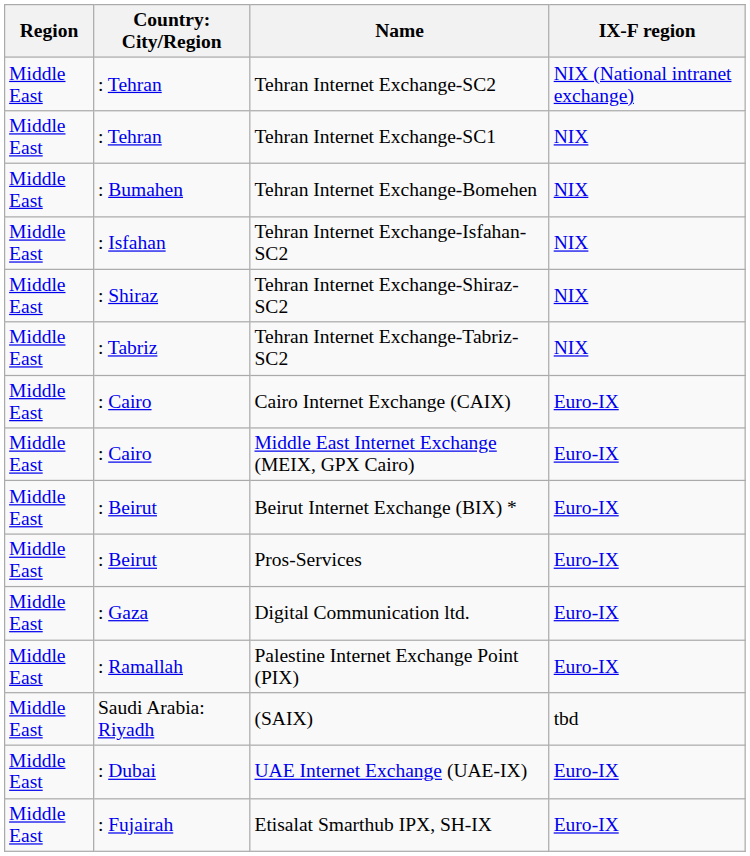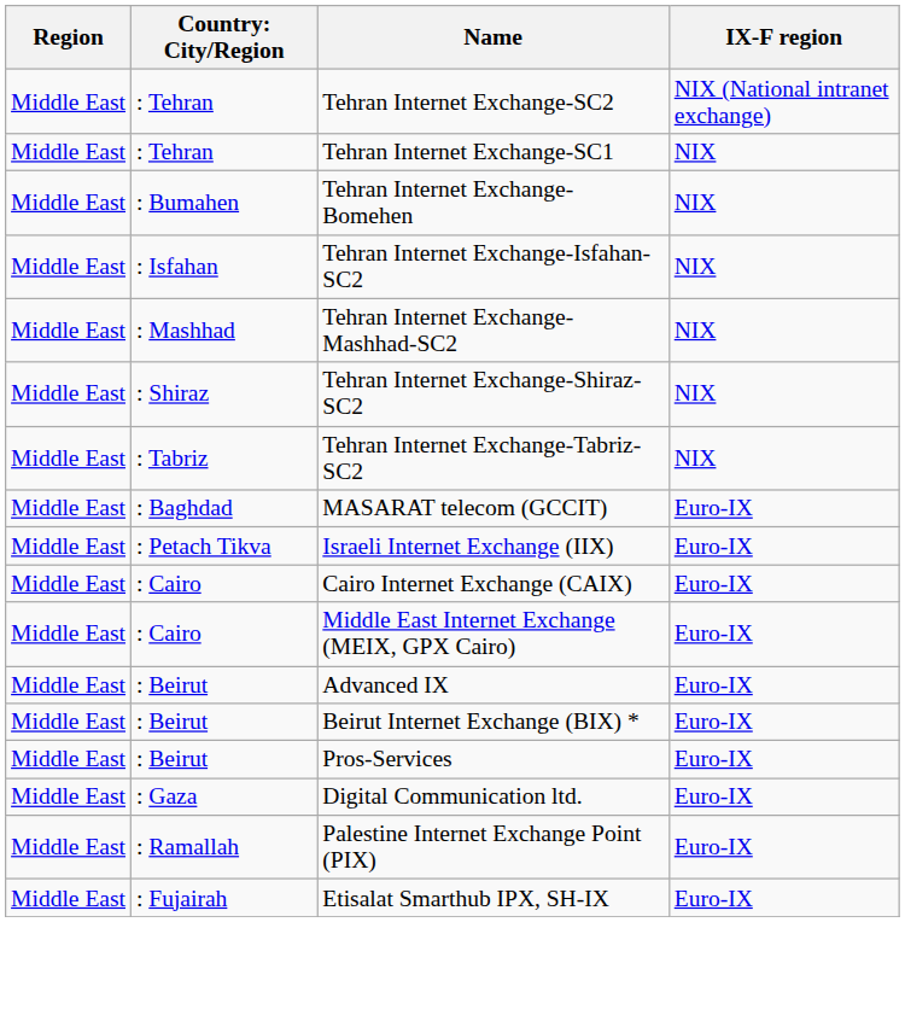+ row: Middle East | : Mashhad | Tehran Internet Exchange-Mashhad-SC2 | NIX
+ row: Middle East | : Baghdad | MASARAT telecom (GCCIT) | Euro-IX
+ row: Middle East | : Petach Tikva | Israeli Internet Exchange (IIX) | Euro-IX
+ row: Middle East | : Beirut | Advanced IX | Euro-IX
- row: Middle East | Saudi Arabia: Riyadh | (SAIX) | tbd
- row: Middle East | : Dubai | UAE Internet Exchange (UAE-IX) | Euro-IX
